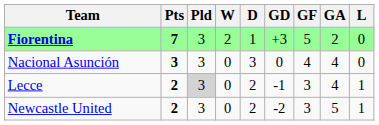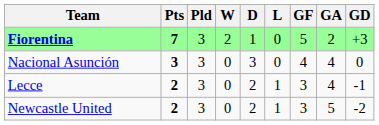columns swapped: L <-> GD
Lecce | Pld: lightgrey background -> no background
